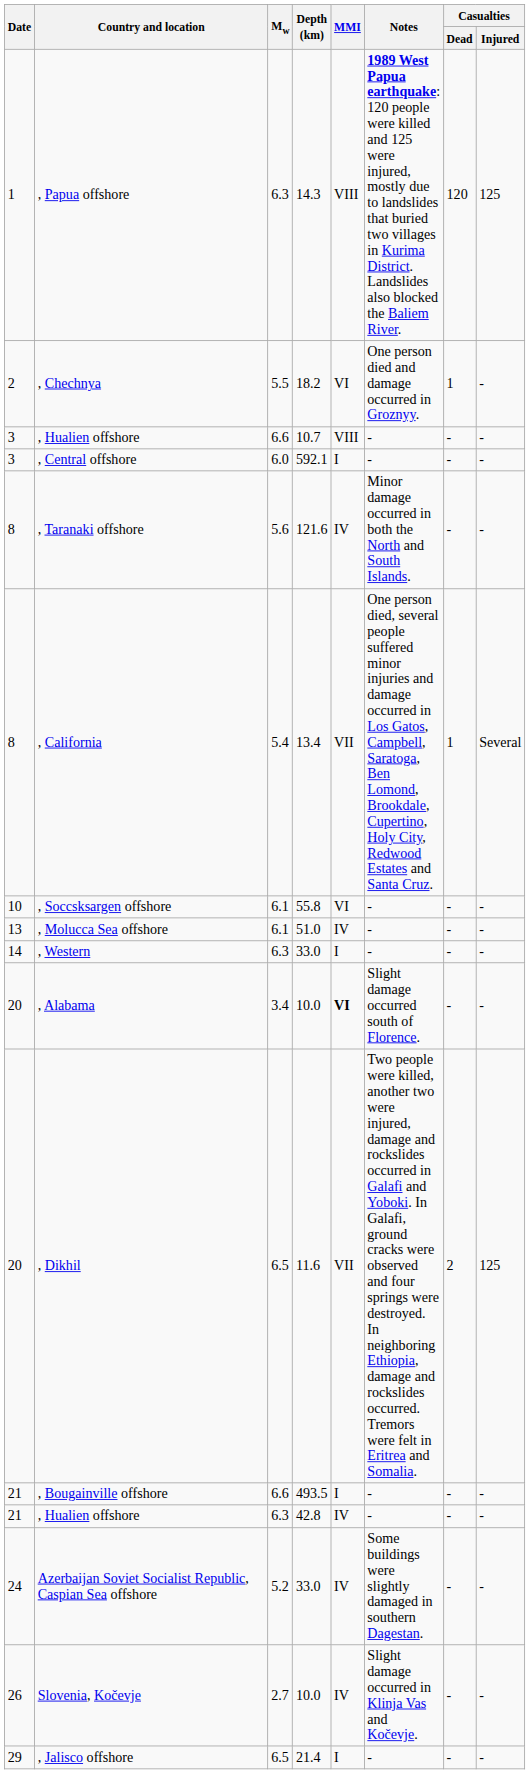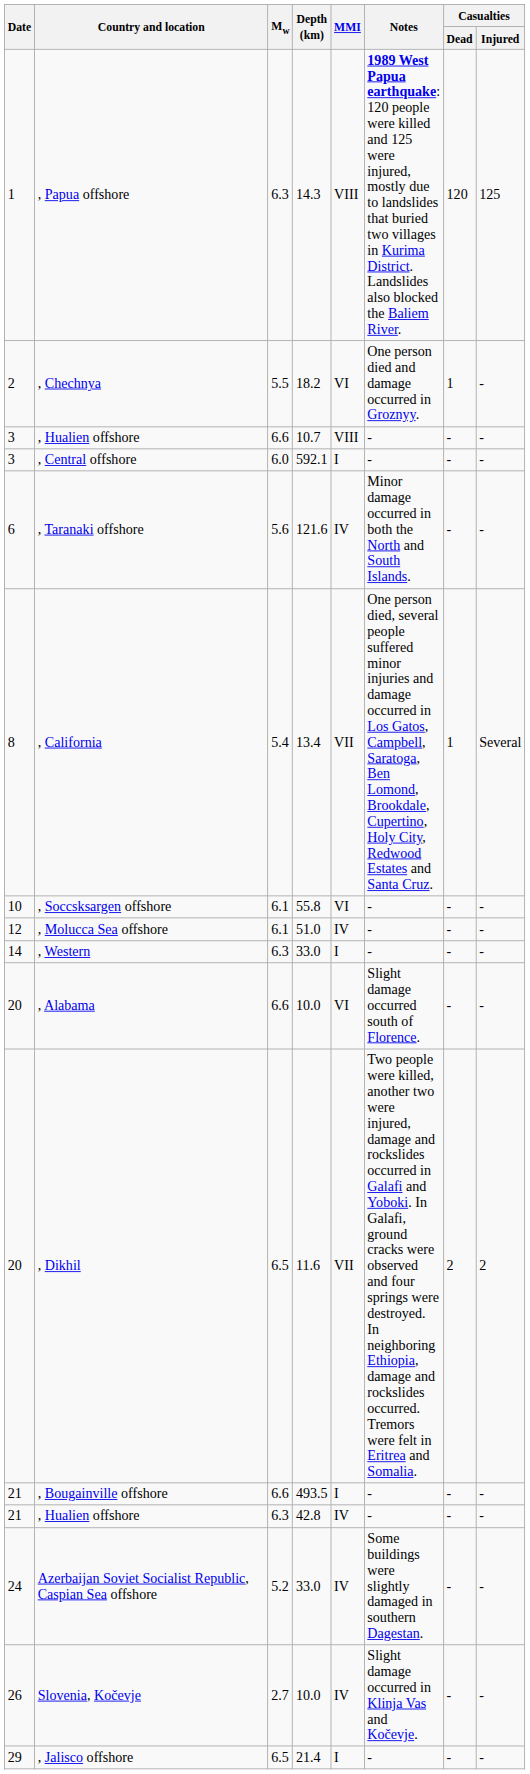, Taranaki offshore | Date: 8 -> 6
, Molucca Sea offshore | Date: 13 -> 12
, Alabama | Mw: 3.4 -> 6.6
, Alabama | MMI: bold -> normal
, Dikhil | Casualties / Injured: 125 -> 2
